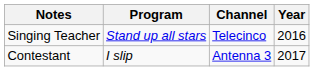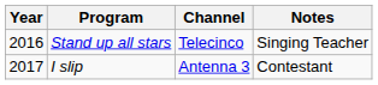columns swapped: Year <-> Notes
